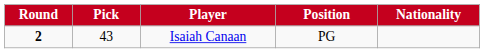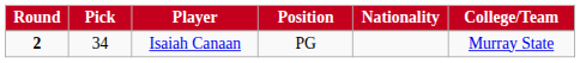+ column: College/Team | Murray State
Isaiah Canaan | Pick: 43 -> 34
